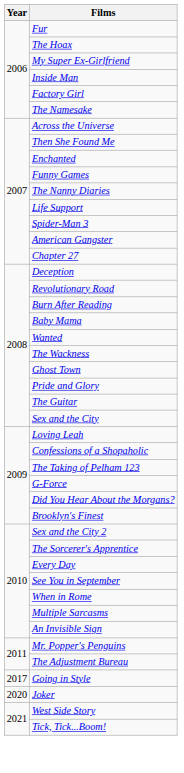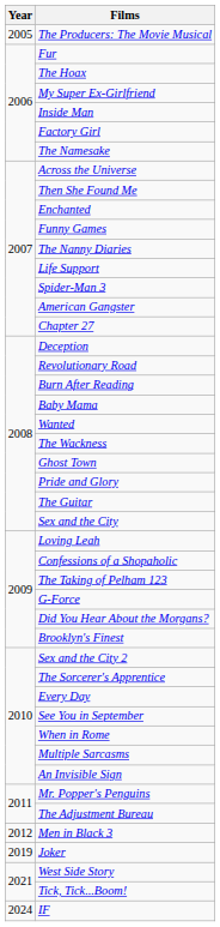+ row: 2005 | The Producers: The Movie Musical
+ row: 2012 | Men in Black 3
- row: 2017 | Going in Style
Joker | Year: 2020 -> 2019
+ row: 2024 | IF
